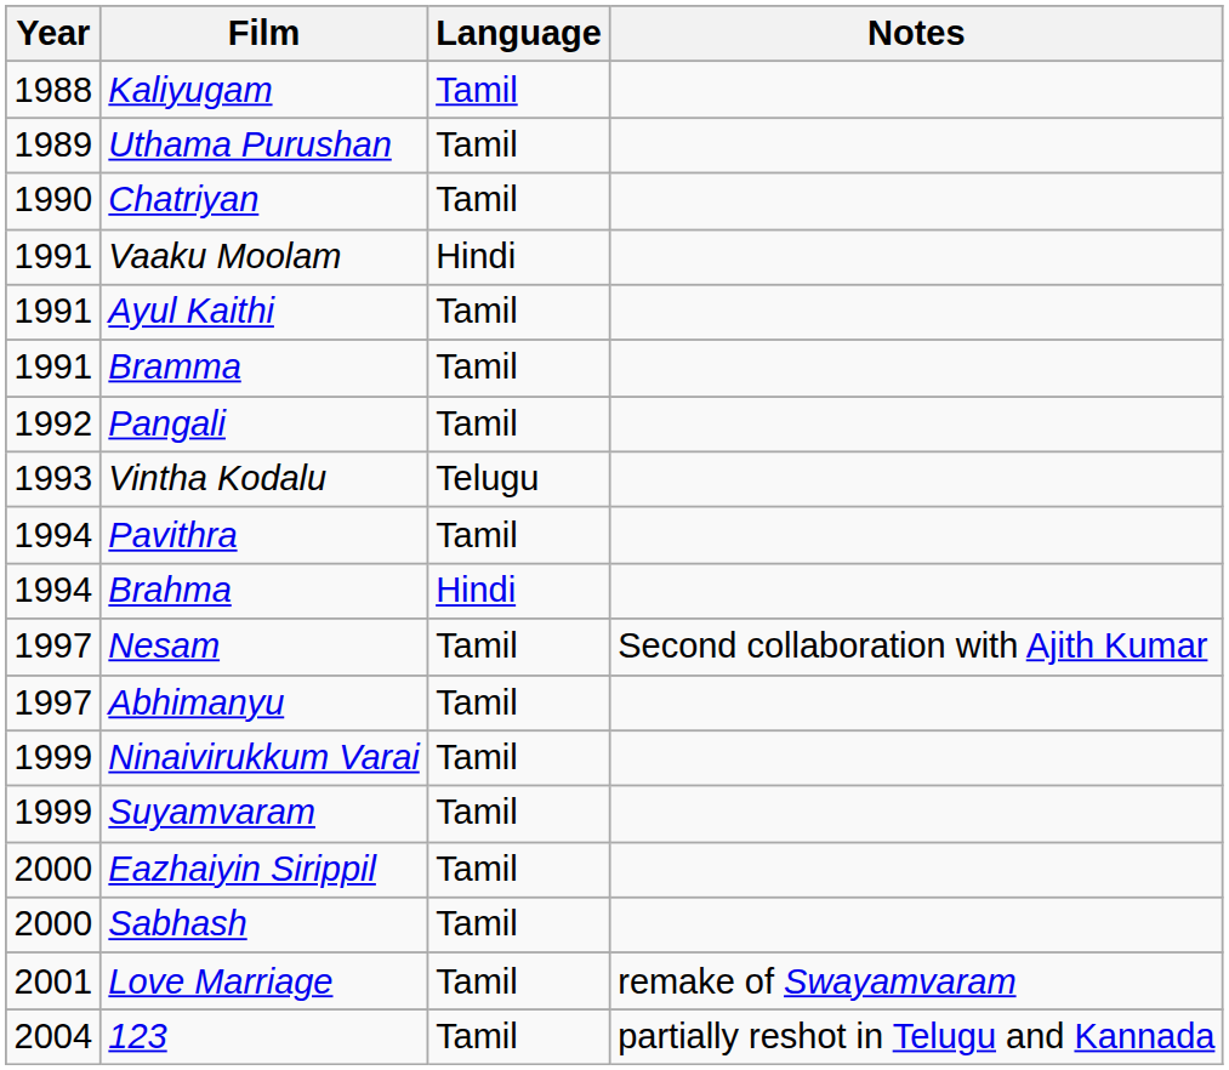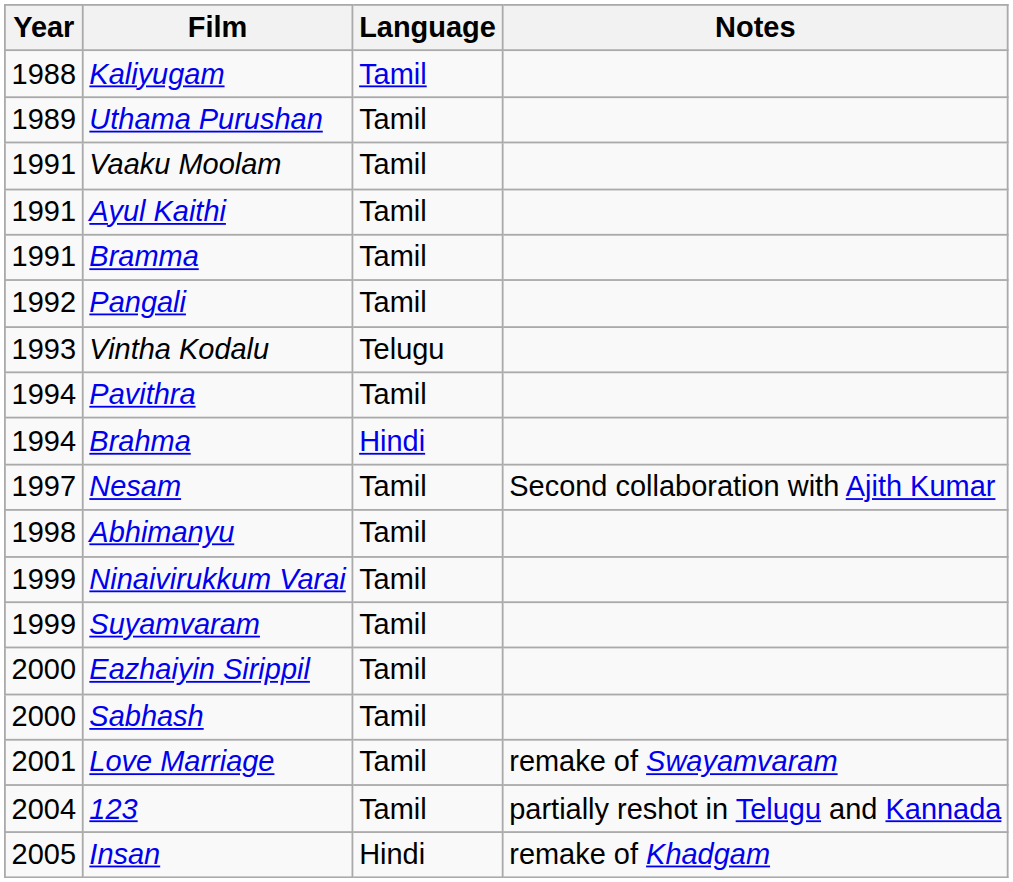- row: 1990 | Chatriyan | Tamil
Vaaku Moolam | Language: Hindi -> Tamil
Abhimanyu | Year: 1997 -> 1998
+ row: 2005 | Insan | Hindi | remake of Khadgam
